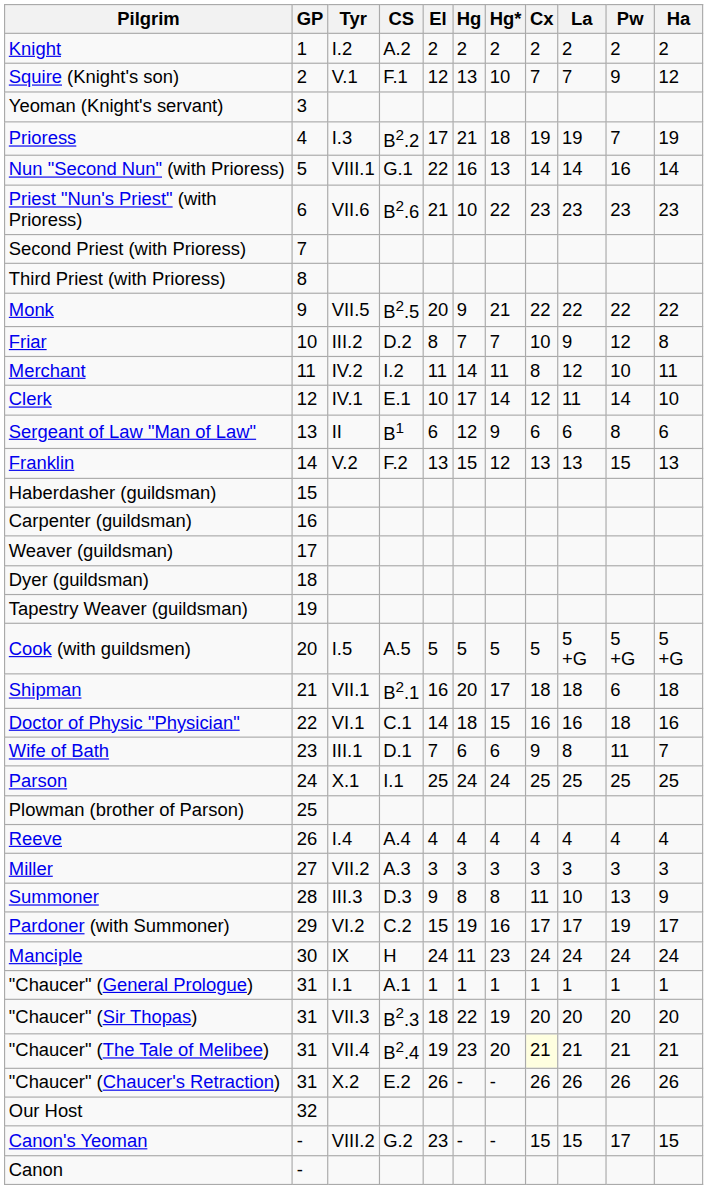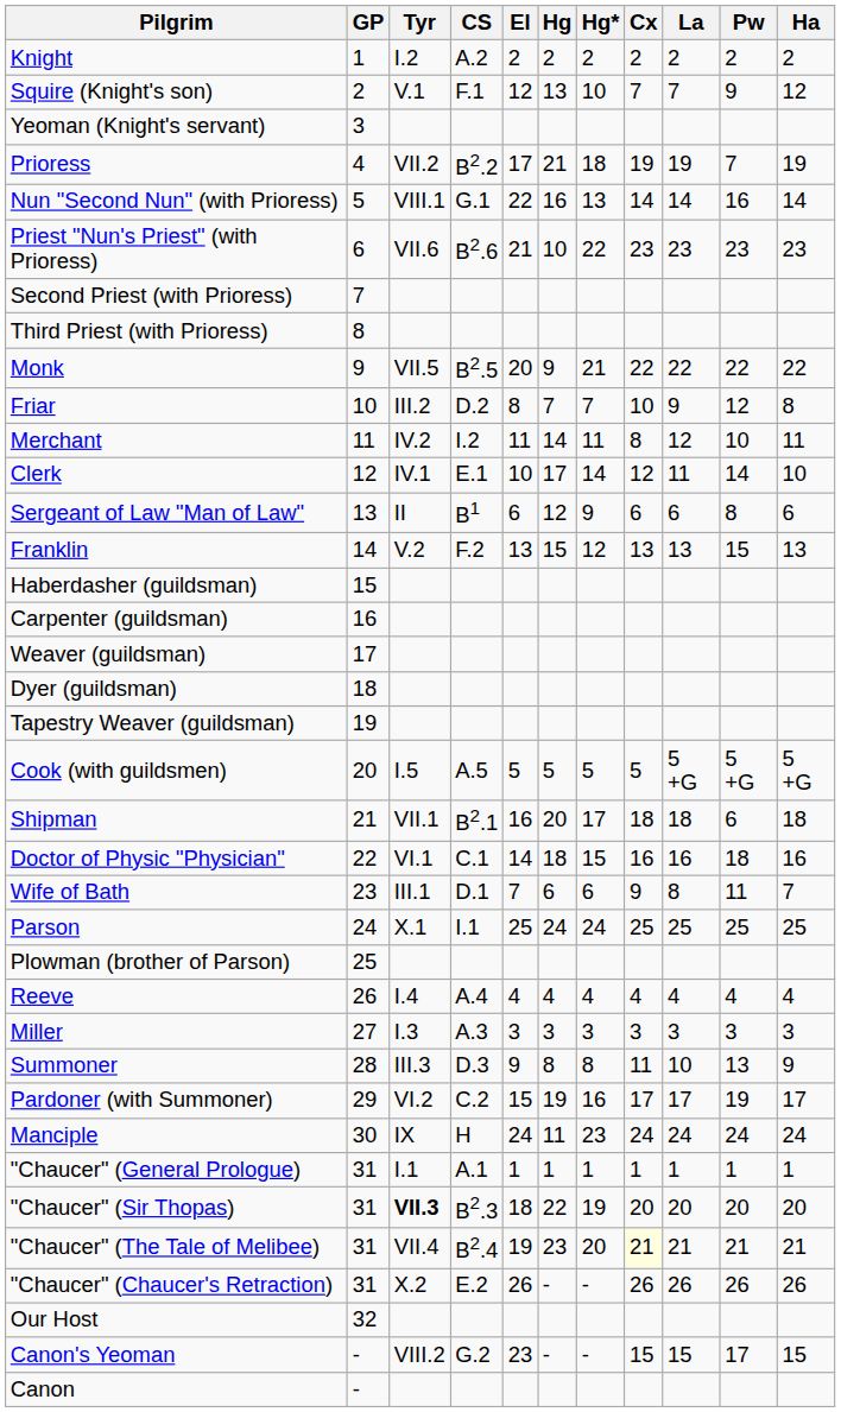Prioress | Tyr: I.3 -> VII.2
Miller | Tyr: VII.2 -> I.3
"Chaucer" (Sir Thopas) | Tyr: normal -> bold
